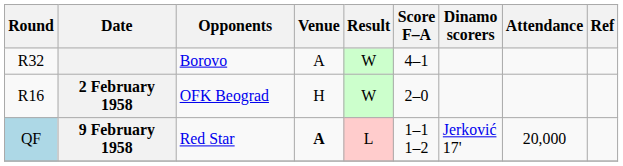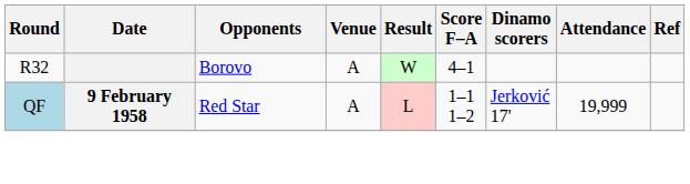- row: R16 | 2 February 1958 | OFK Beograd | H | W | 2–0
9 February 1958 | Venue: bold -> normal
9 February 1958 | Attendance: 20,000 -> 19,999
